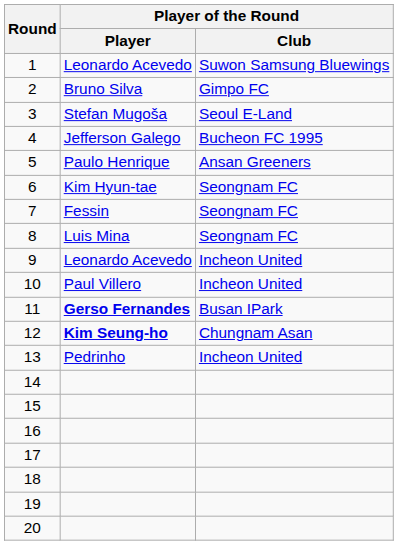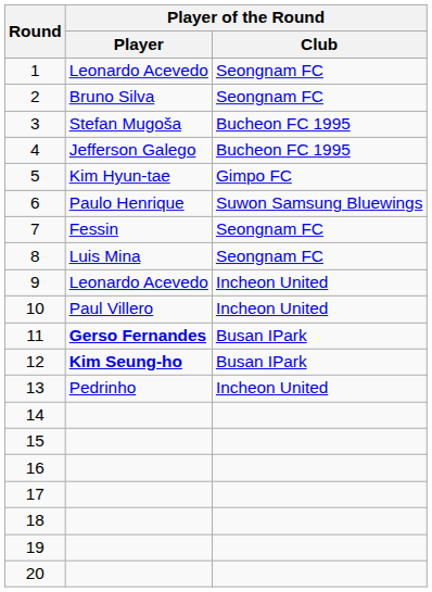1 | Player of the Round / Club: Suwon Samsung Bluewings -> Seongnam FC
2 | Player of the Round / Club: Gimpo FC -> Seongnam FC
3 | Player of the Round / Club: Seoul E-Land -> Bucheon FC 1995
5 | Player of the Round / Player: Paulo Henrique -> Kim Hyun-tae
5 | Player of the Round / Club: Ansan Greeners -> Gimpo FC
6 | Player of the Round / Player: Kim Hyun-tae -> Paulo Henrique
6 | Player of the Round / Club: Seongnam FC -> Suwon Samsung Bluewings
12 | Player of the Round / Club: Chungnam Asan -> Busan IPark
